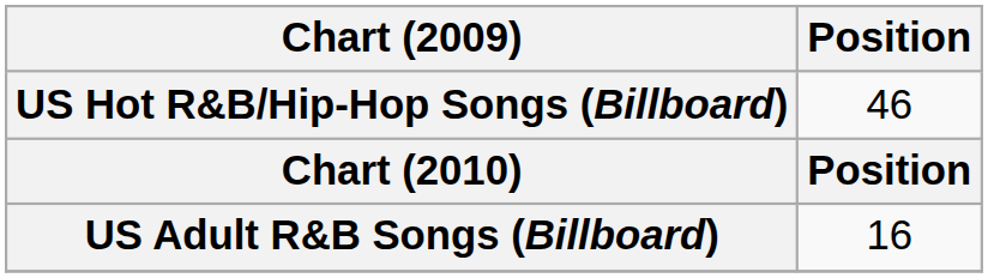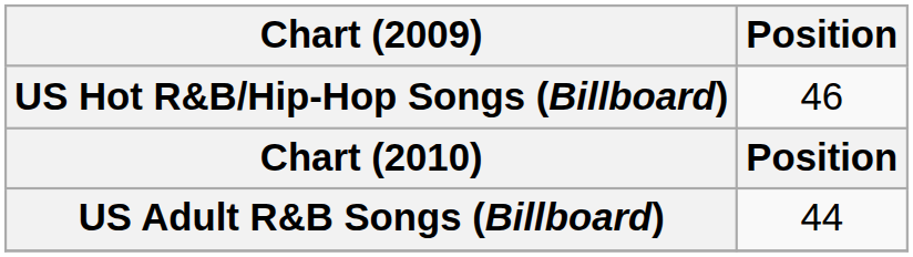US Adult R&B Songs (Billboard) | Position: 16 -> 44
